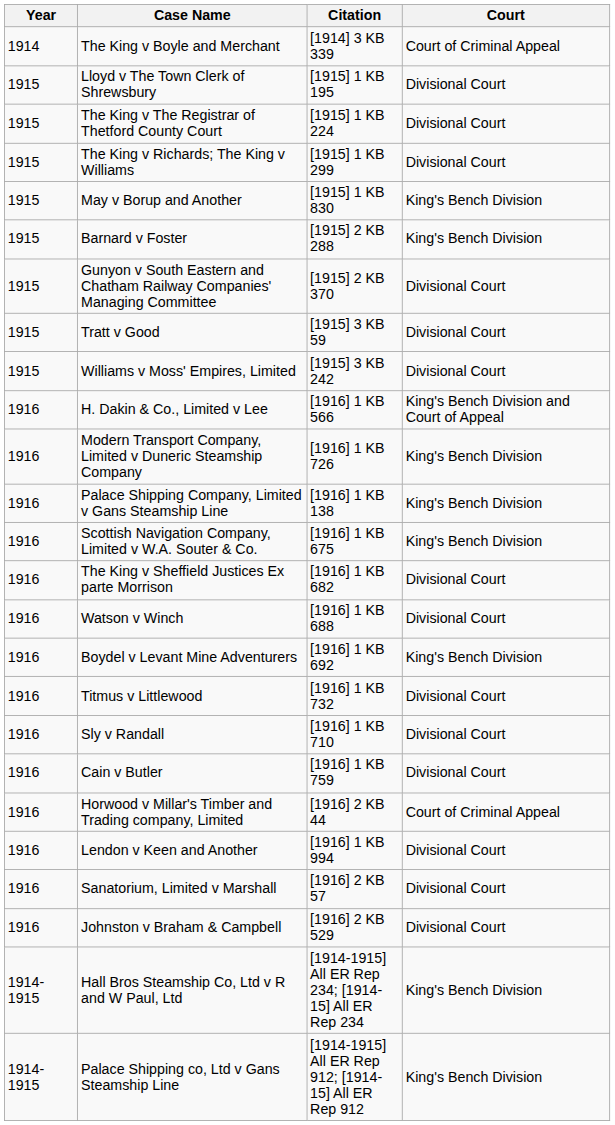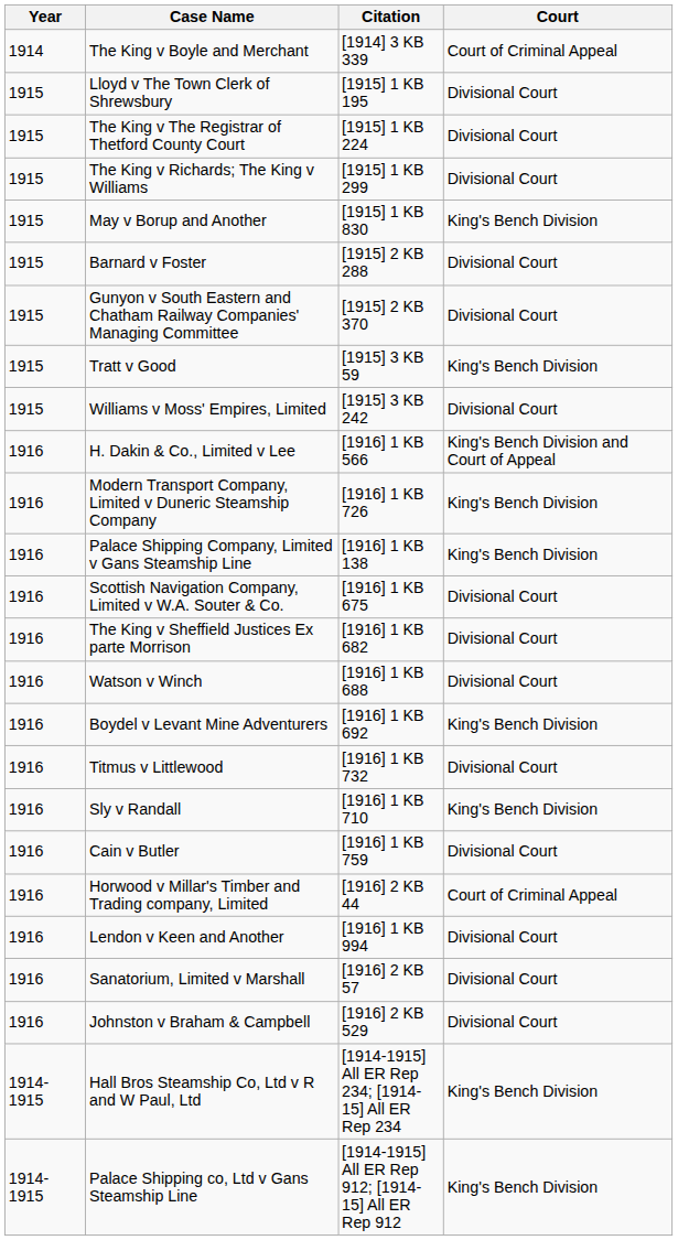Barnard v Foster | Court: King's Bench Division -> Divisional Court
Tratt v Good | Court: Divisional Court -> King's Bench Division
Scottish Navigation Company, Limited v W.A. Souter & Co. | Court: King's Bench Division -> Divisional Court
Sly v Randall | Court: Divisional Court -> King's Bench Division
